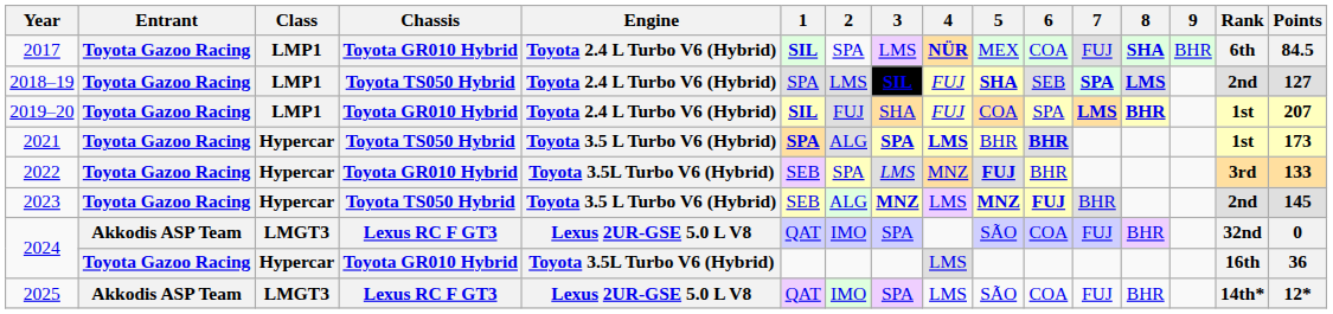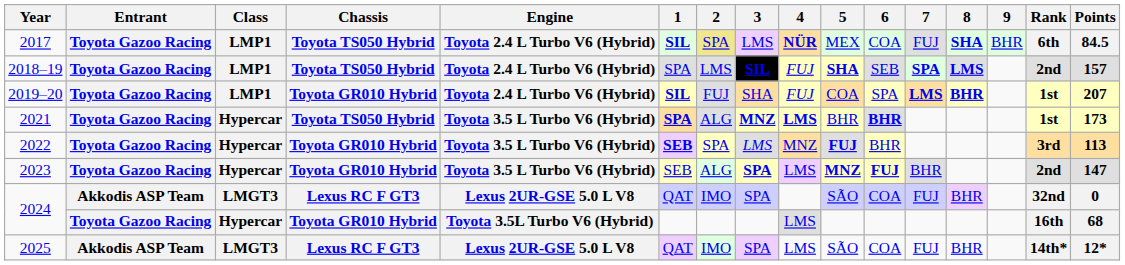2017 | Chassis: Toyota GR010 Hybrid -> Toyota TS050 Hybrid
2017 | 2: no background -> khaki background
2018–19 | Points: 127 -> 157
2021 | 3: SPA -> MNZ
2022 | Engine: Toyota 3.5L Turbo V6 (Hybrid) -> Toyota 3.5 L Turbo V6 (Hybrid)
2022 | 1: normal -> bold
2022 | Points: 133 -> 113
2023 | Chassis: Toyota TS050 Hybrid -> Toyota GR010 Hybrid
2023 | 3: MNZ -> SPA
2023 | Points: 145 -> 147
2024 / Hypercar | Points: 36 -> 68
